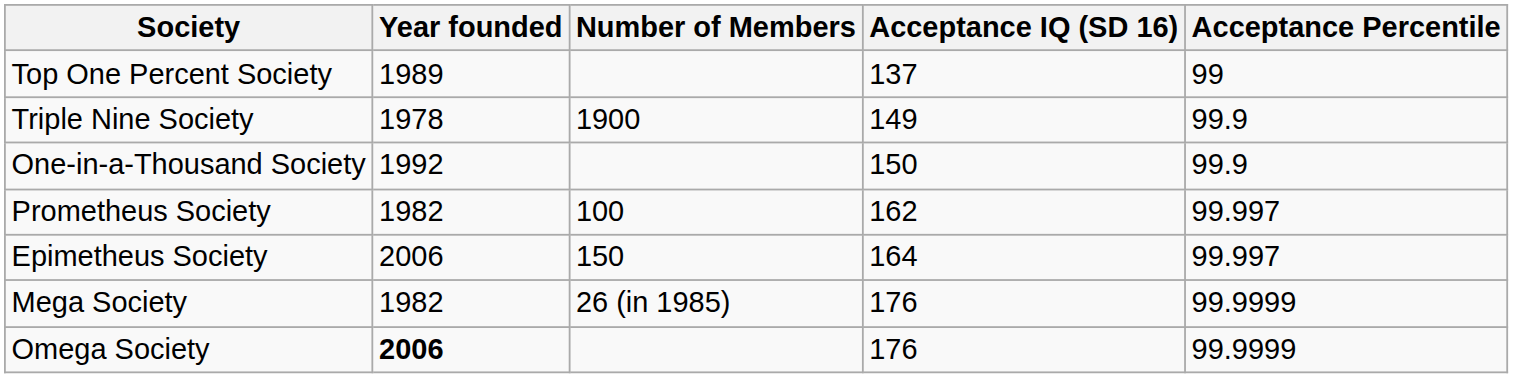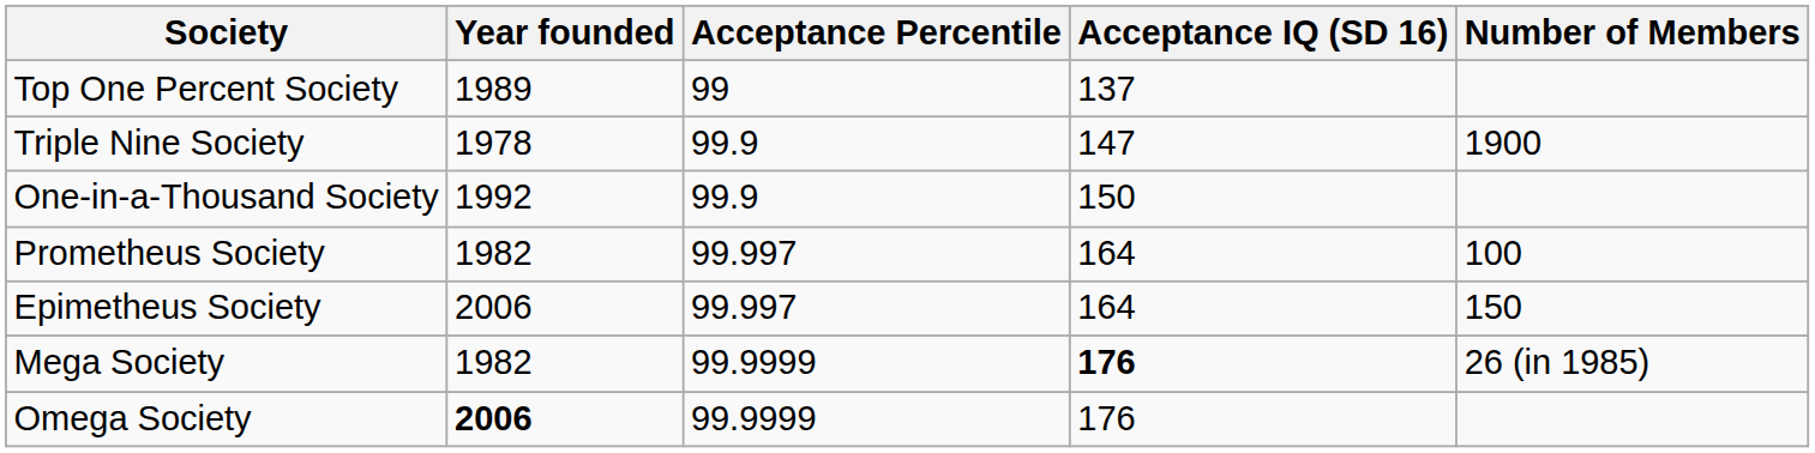columns swapped: Acceptance Percentile <-> Number of Members
Triple Nine Society | Acceptance IQ (SD 16): 149 -> 147
Prometheus Society | Acceptance IQ (SD 16): 162 -> 164
Mega Society | Acceptance IQ (SD 16): normal -> bold
